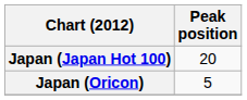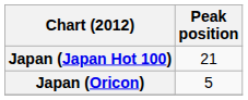Japan (Japan Hot 100) | Peak position: 20 -> 21
